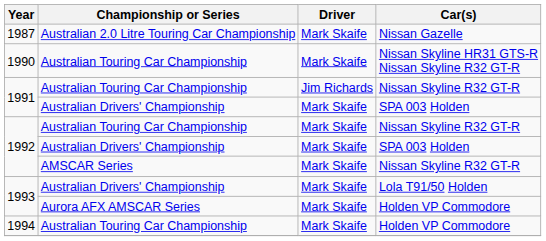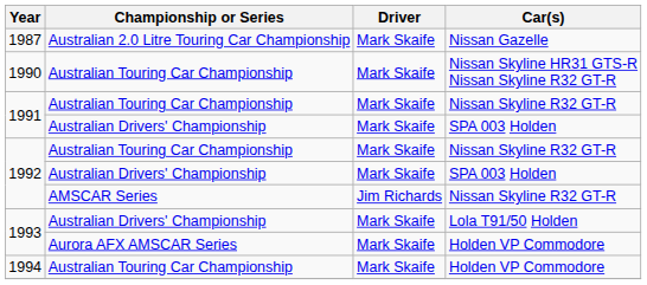1991 / Australian Touring Car Championship | Driver: Jim Richards -> Mark Skaife
1992 / AMSCAR Series | Driver: Mark Skaife -> Jim Richards
